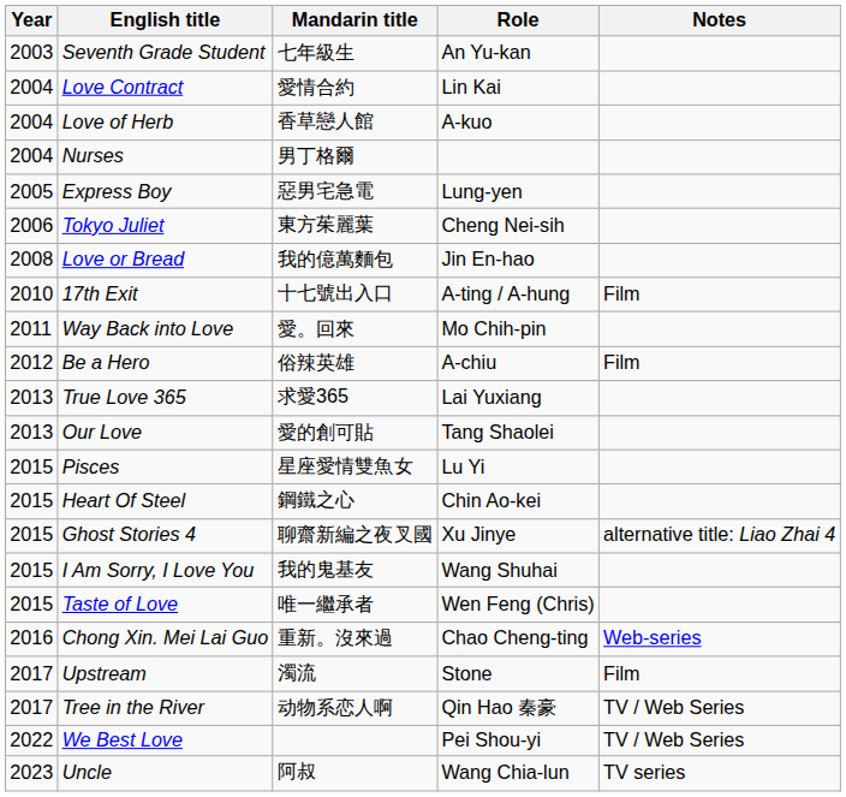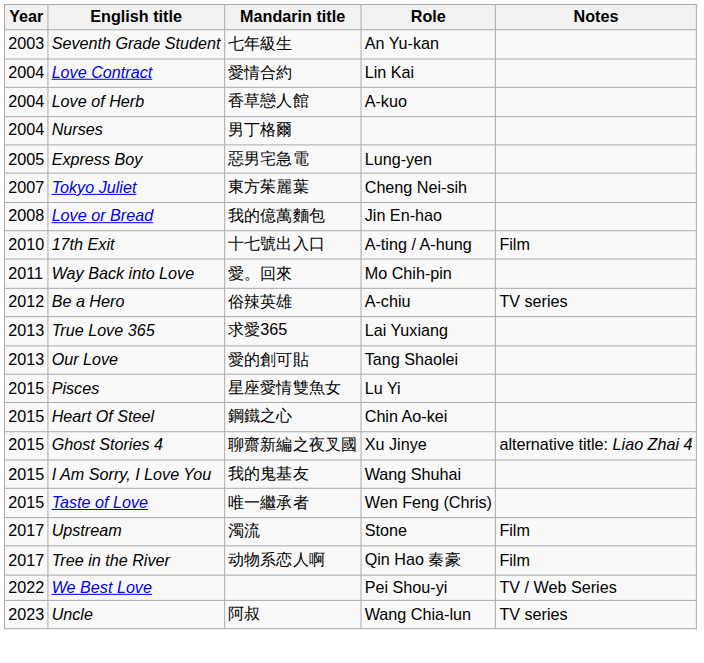Tokyo Juliet | Year: 2006 -> 2007
Be a Hero | Notes: Film -> TV series
- row: 2016 | Chong Xin. Mei Lai Guo | 重新。沒來過 | Chao Cheng-ting | Web-series
Tree in the River | Notes: TV / Web Series -> Film
